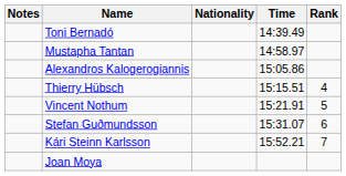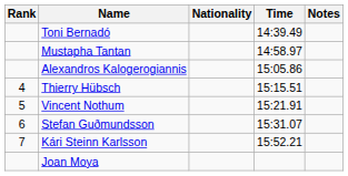columns swapped: Rank <-> Notes
